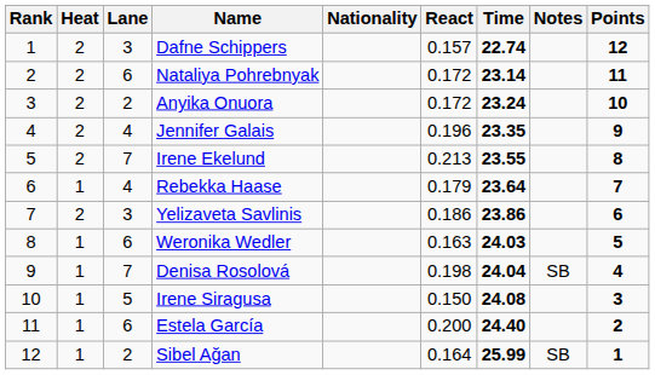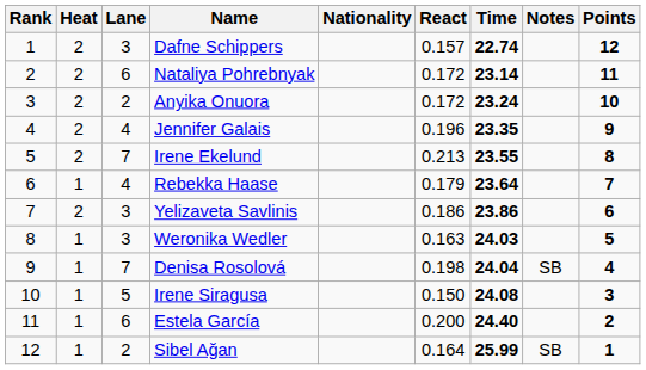Weronika Wedler | Lane: 6 -> 3
